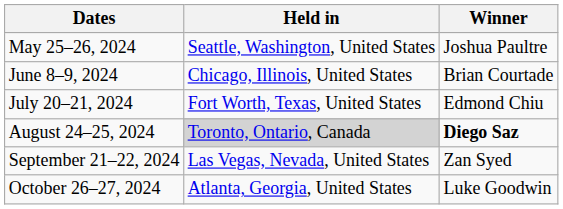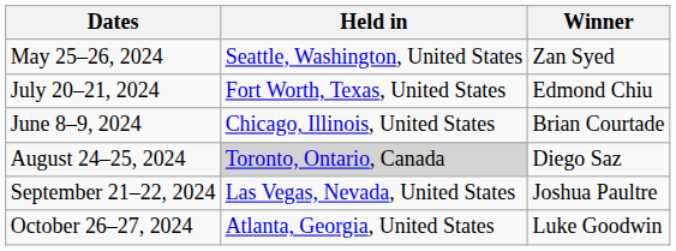May 25–26, 2024 | Winner: Joshua Paultre -> Zan Syed
rows swapped: June 8–9, 2024 <-> July 20–21, 2024
August 24–25, 2024 | Winner: bold -> normal
September 21–22, 2024 | Winner: Zan Syed -> Joshua Paultre
